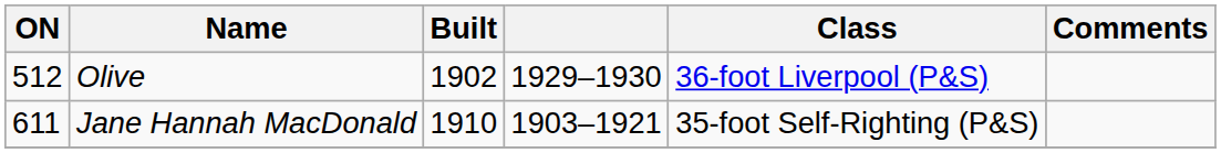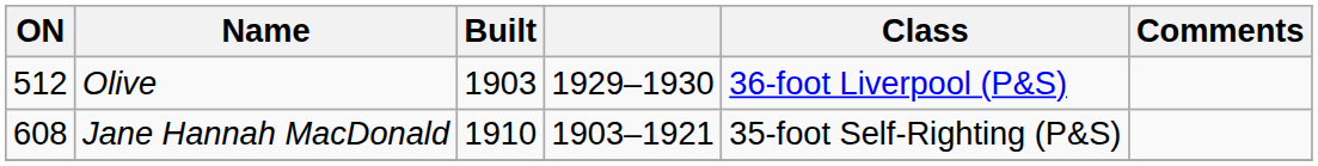Olive | Built: 1902 -> 1903
Jane Hannah MacDonald | ON: 611 -> 608
